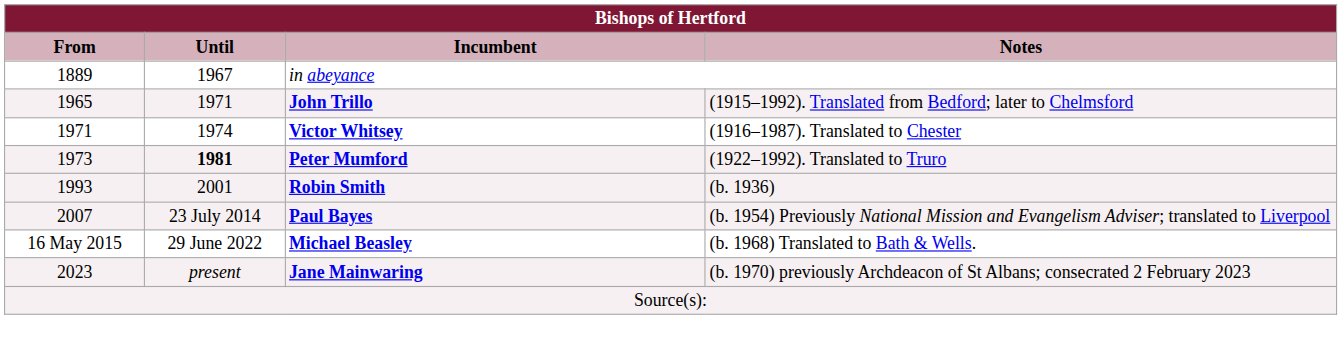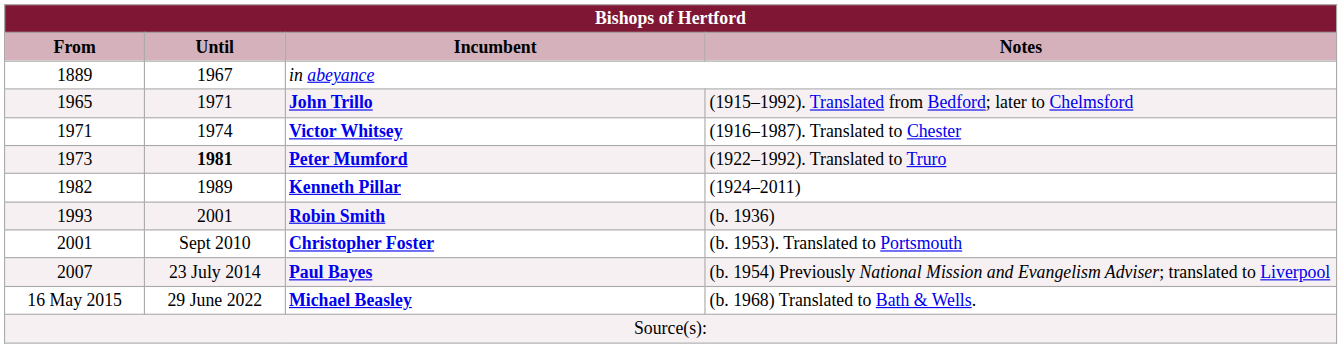+ row: 1982 | 1989 | Kenneth Pillar | (1924–2011)
+ row: 2001 | Sept 2010 | Christopher Foster | (b. 1953). Translated to Portsmouth
- row: 2023 | present | Jane Mainwaring | (b. 1970) previously Archdeacon of St Albans; consecrated 2 February 2023
